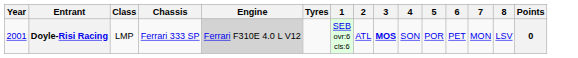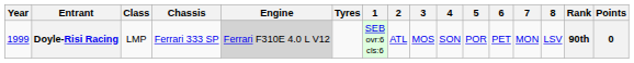+ column: Rank | 90th
Doyle-Risi Racing | Year: 2001 -> 1999
Doyle-Risi Racing | 3: bold -> normal
